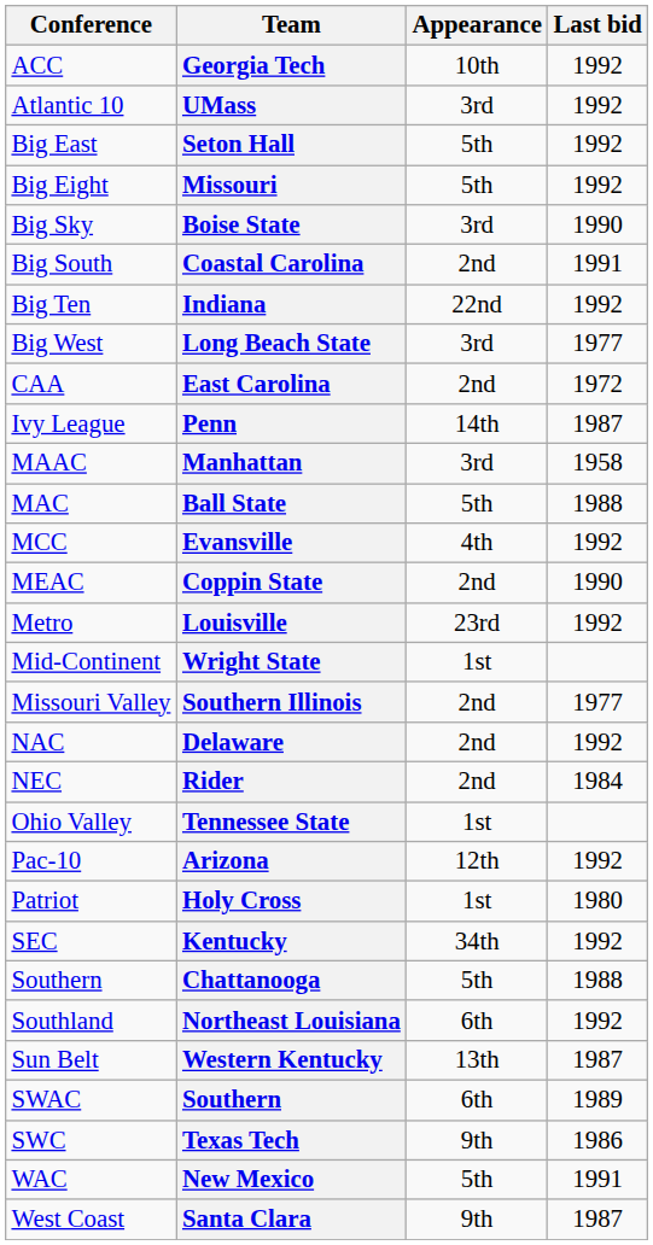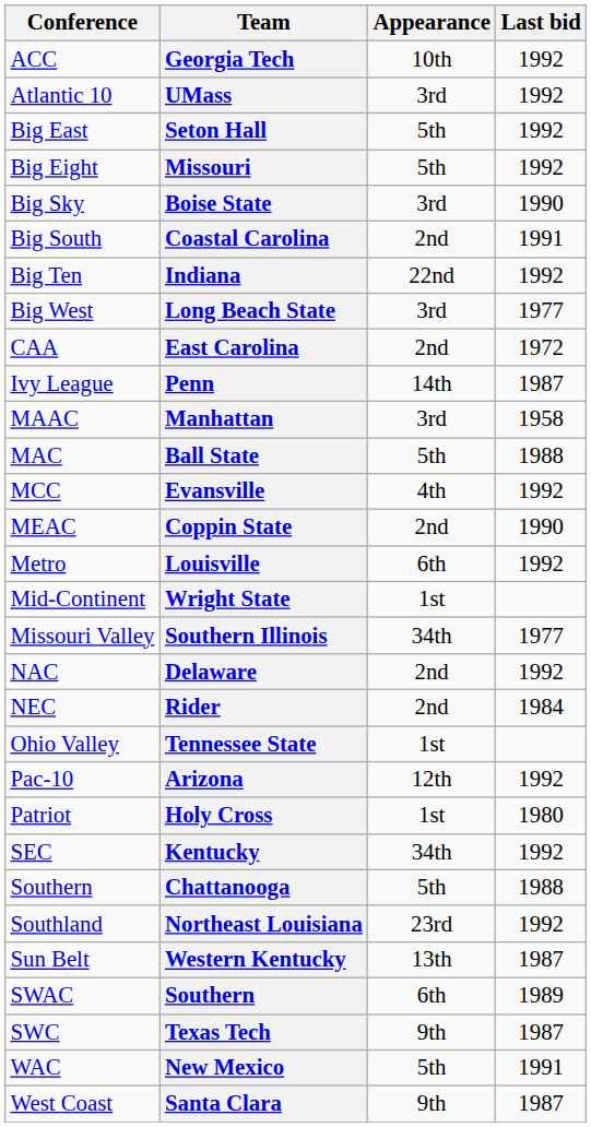Louisville | Appearance: 23rd -> 6th
Southern Illinois | Appearance: 2nd -> 34th
Northeast Louisiana | Appearance: 6th -> 23rd
Texas Tech | Last bid: 1986 -> 1987
